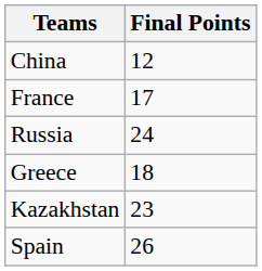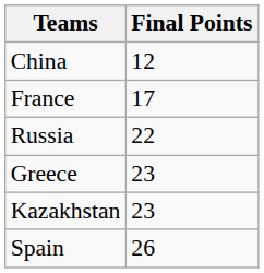Russia | Final Points: 24 -> 22
Greece | Final Points: 18 -> 23
